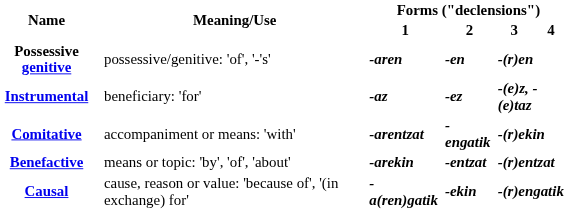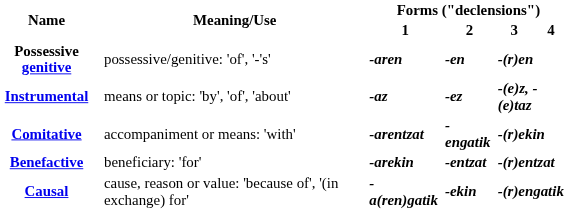Instrumental | Meaning/Use: beneficiary: 'for' -> means or topic: 'by', 'of', 'about'
Benefactive | Meaning/Use: means or topic: 'by', 'of', 'about' -> beneficiary: 'for'
